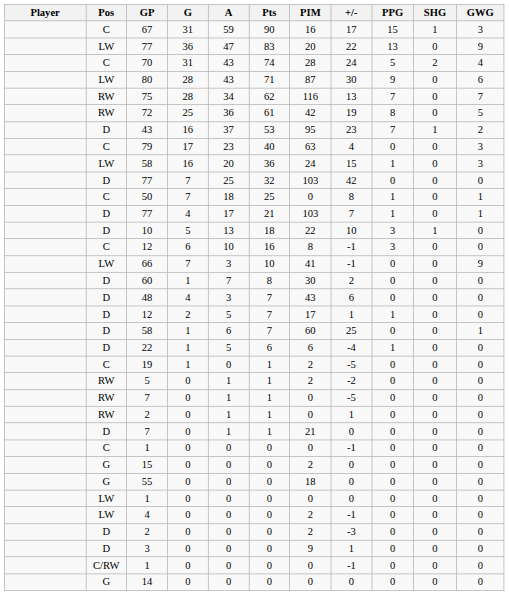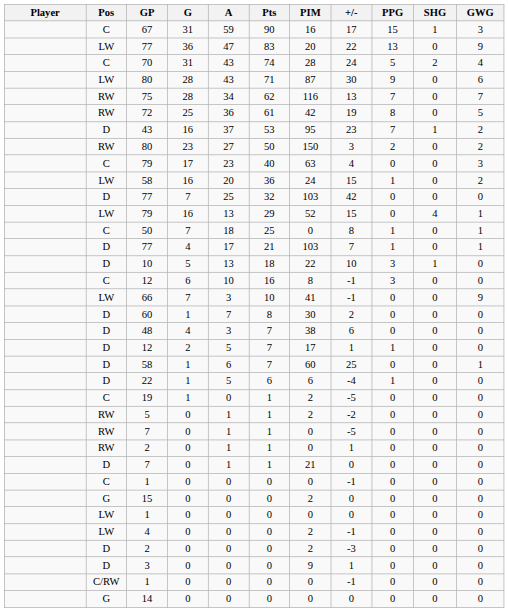+ row: RW | 80 | 23 | 27 | 50 | 150 | 3 | 2 | 0 | 2
LW / 58 | GWG: 3 -> 2
+ row: LW | 79 | 16 | 13 | 29 | 52 | 15 | 0 | 4 | 1
48 | PIM: 43 -> 38
- row: G | 55 | 0 | 0 | 0 | 18 | 0 | 0 | 0 | 0
